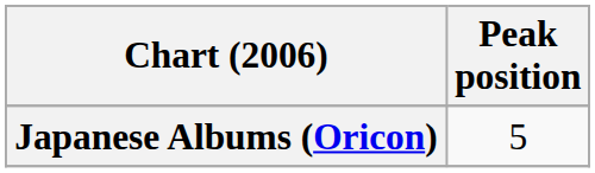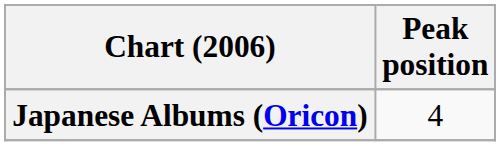Japanese Albums (Oricon) | Peak position: 5 -> 4
